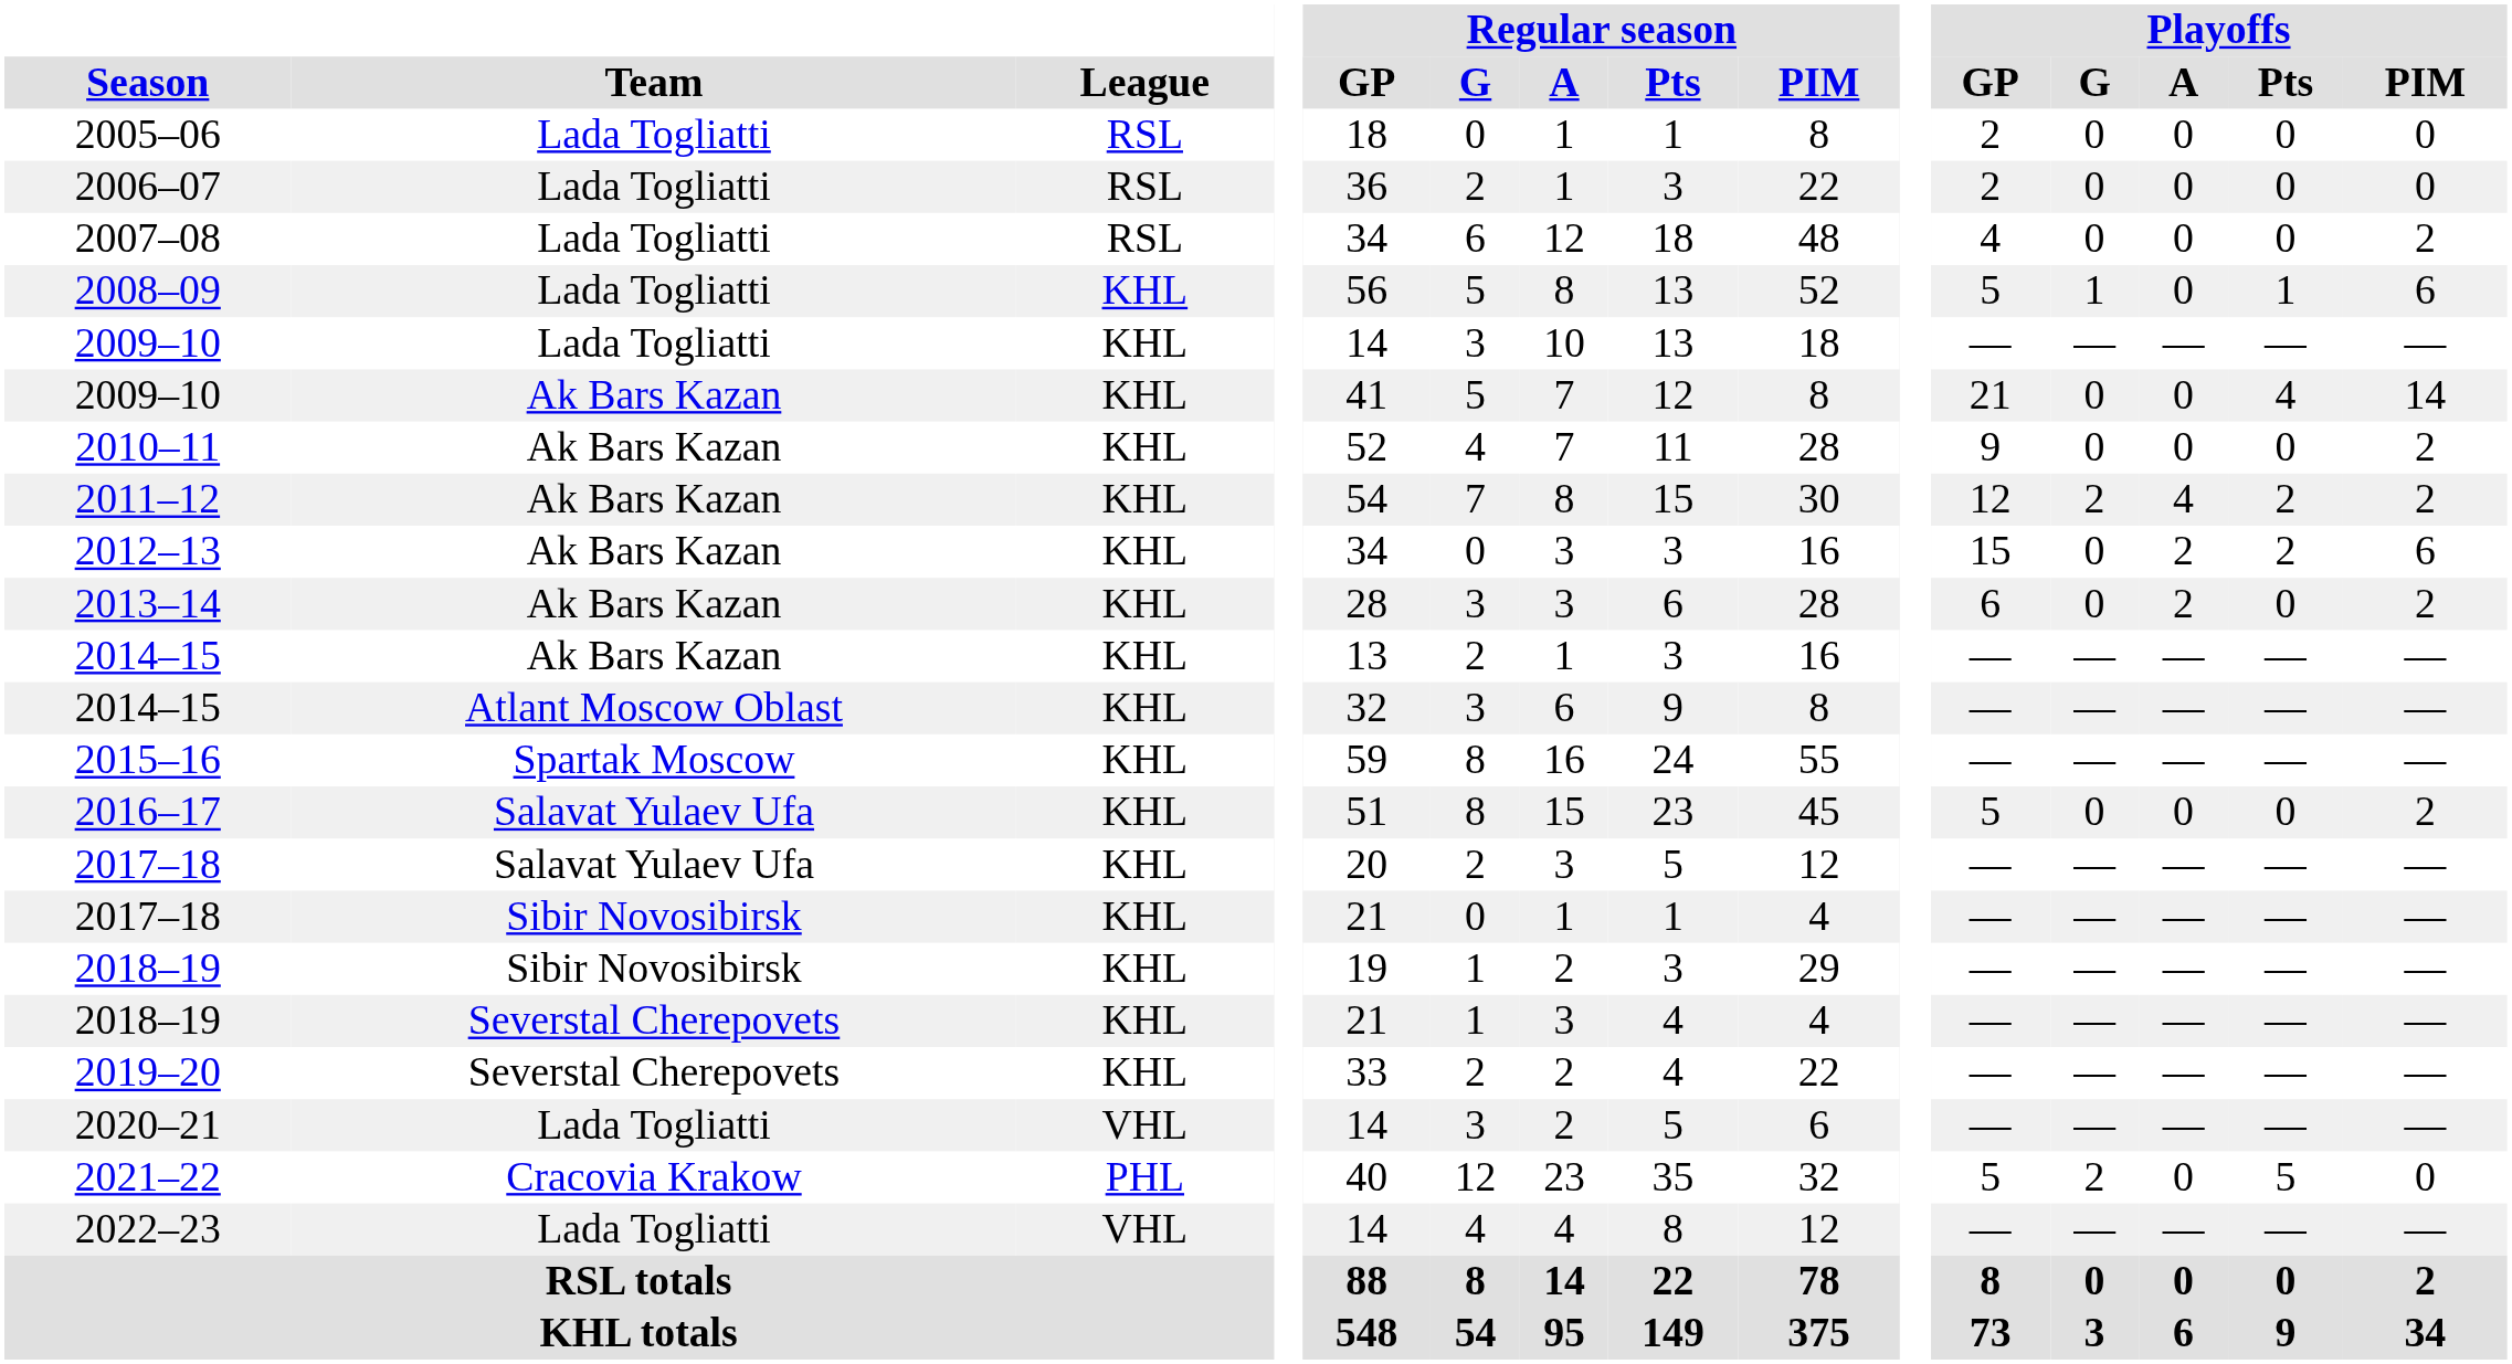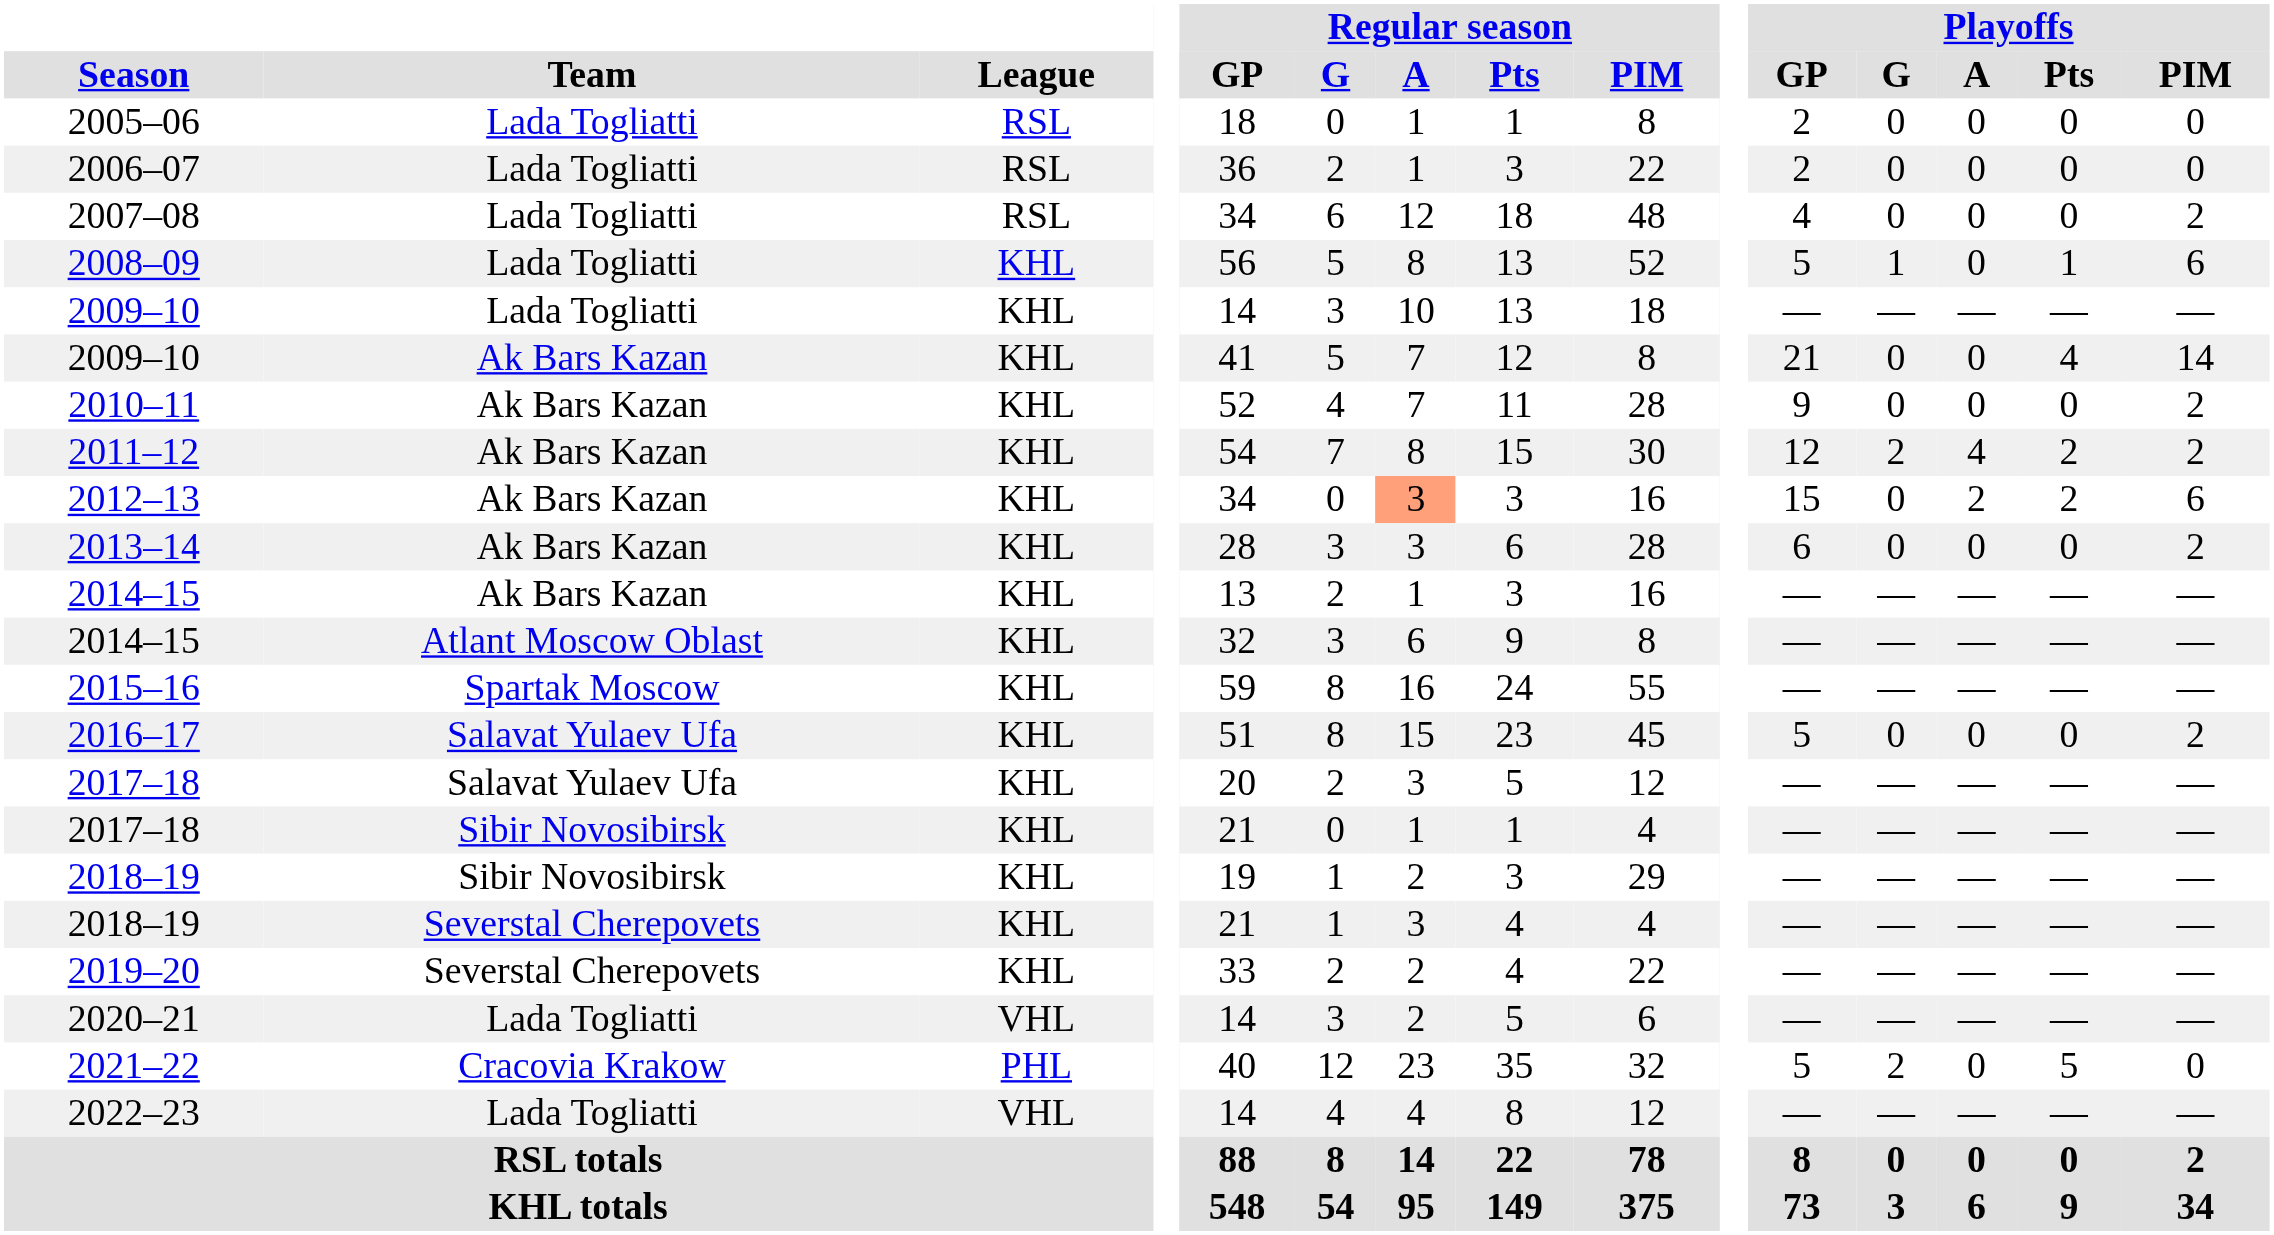2012–13 | Regular season / A: no background -> lightsalmon background
2013–14 | Playoffs / A: 2 -> 0
